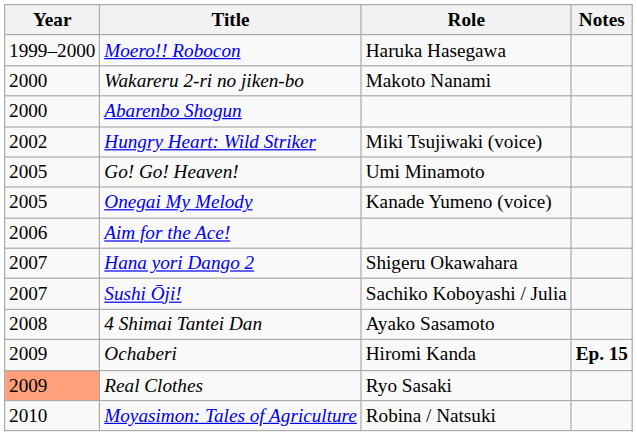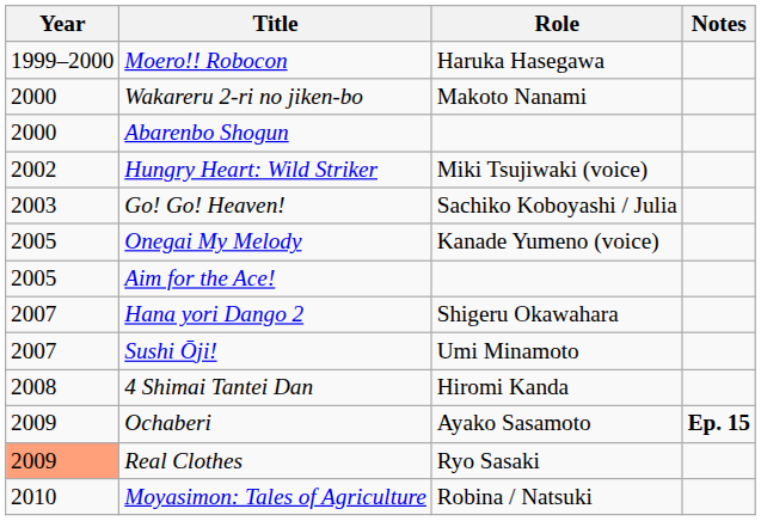Go! Go! Heaven! | Year: 2005 -> 2003
Go! Go! Heaven! | Role: Umi Minamoto -> Sachiko Koboyashi / Julia
Aim for the Ace! | Year: 2006 -> 2005
Sushi Ōji! | Role: Sachiko Koboyashi / Julia -> Umi Minamoto
4 Shimai Tantei Dan | Role: Ayako Sasamoto -> Hiromi Kanda
Ochaberi | Role: Hiromi Kanda -> Ayako Sasamoto
